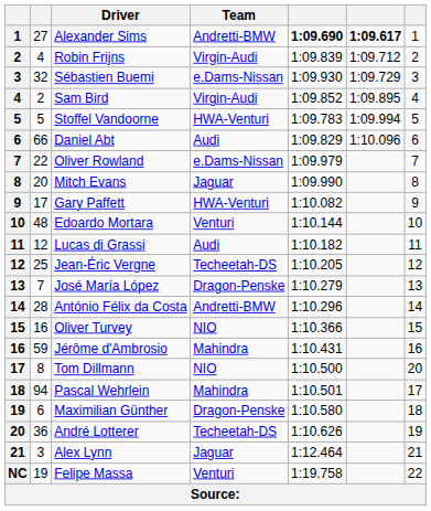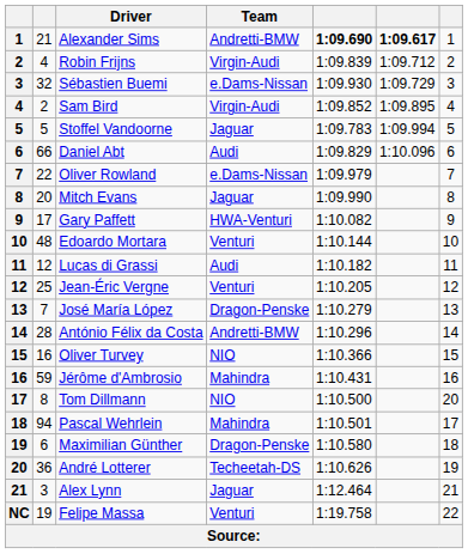Alexander Sims | column 2: 27 -> 21
Stoffel Vandoorne | Team: HWA-Venturi -> Jaguar
Jean-Éric Vergne | Team: Techeetah-DS -> Venturi
